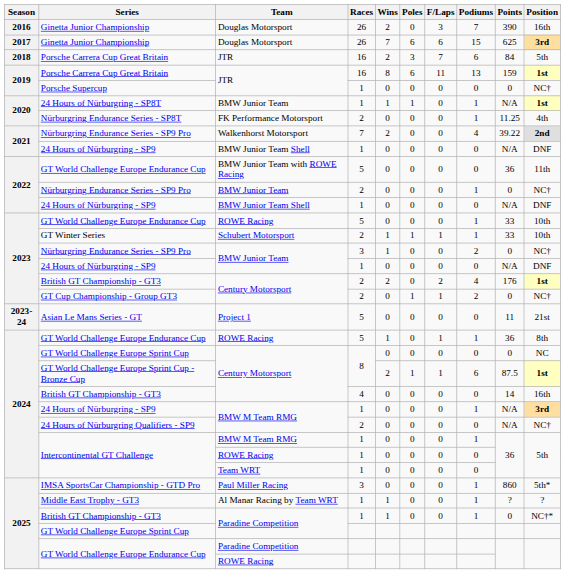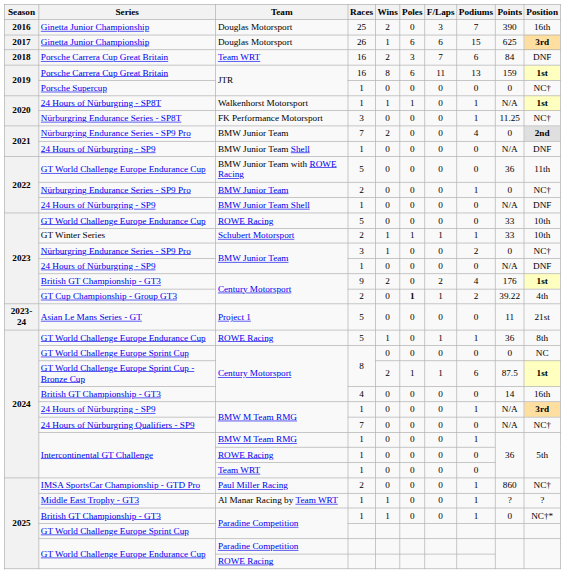2016 / Ginetta Junior Championship | Races: 26 -> 25
2017 / Ginetta Junior Championship | Wins: 7 -> 1
2018 / Porsche Carrera Cup Great Britain | Team: JTR -> Team WRT
2018 / Porsche Carrera Cup Great Britain | Position: 5th -> DNF
24 Hours of Nürburgring - SP8T | Team: BMW Junior Team -> Walkenhorst Motorsport
Nürburgring Endurance Series - SP8T | Races: 2 -> 3
Nürburgring Endurance Series - SP8T | Position: 4th -> NC†
2021 / Nürburgring Endurance Series - SP9 Pro | Team: Walkenhorst Motorsport -> BMW Junior Team
2021 / Nürburgring Endurance Series - SP9 Pro | Points: 39.22 -> 0
2023 / GT World Challenge Europe Endurance Cup | Podiums: 1 -> 0
2023 / British GT Championship - GT3 | Races: 2 -> 9
GT Cup Championship - Group GT3 | Poles: normal -> bold
GT Cup Championship - Group GT3 | Points: 0 -> 39.22
GT Cup Championship - Group GT3 | Position: NC† -> 4th
24 Hours of Nürburgring Qualifiers - SP9 | Races: 2 -> 7
IMSA SportsCar Championship - GTD Pro | Races: 3 -> 2
IMSA SportsCar Championship - GTD Pro | Position: 5th* -> NC†
